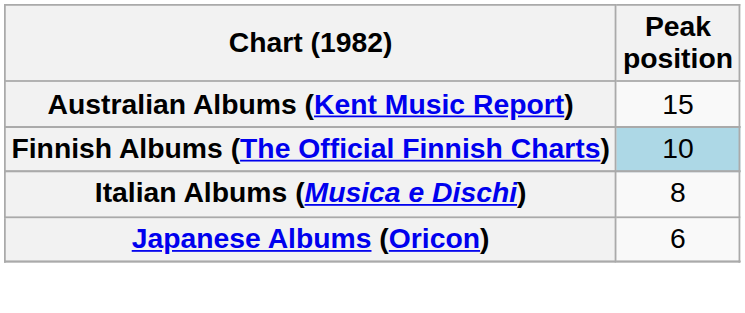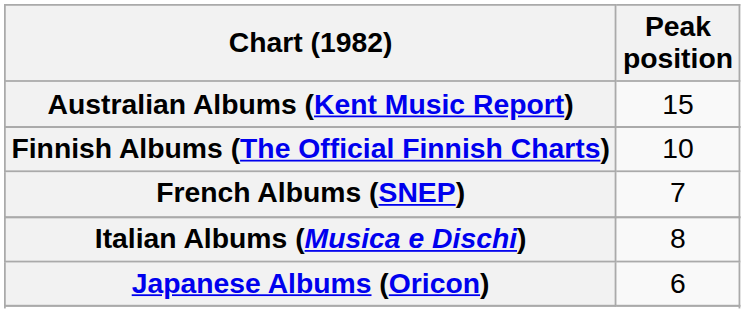Finnish Albums (The Official Finnish Charts) | Peak position: lightblue background -> no background
+ row: French Albums (SNEP) | 7
